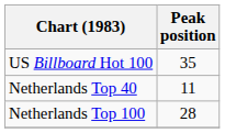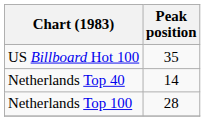Netherlands Top 40 | Peak position: 11 -> 14
